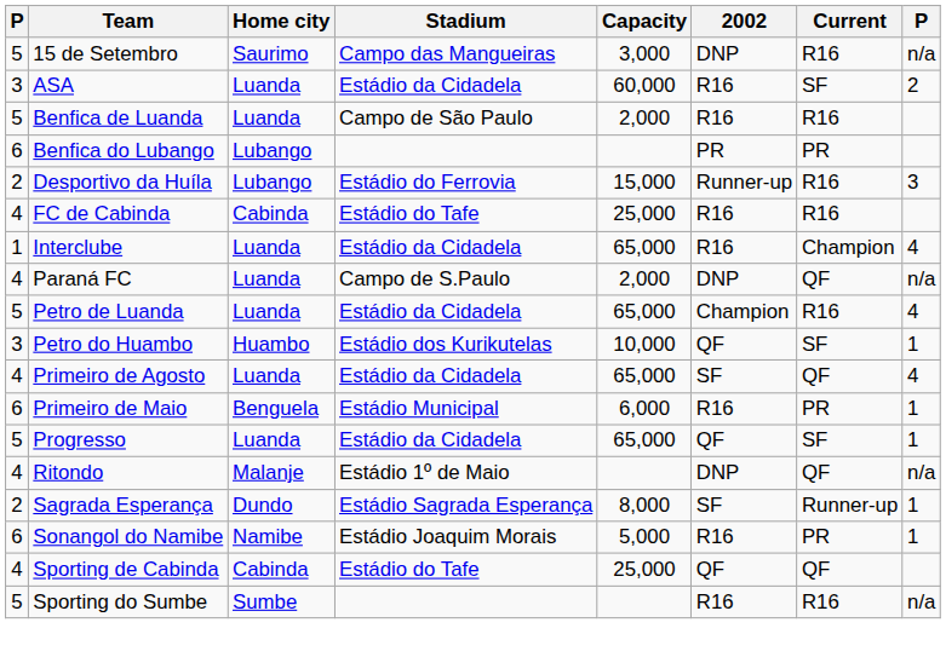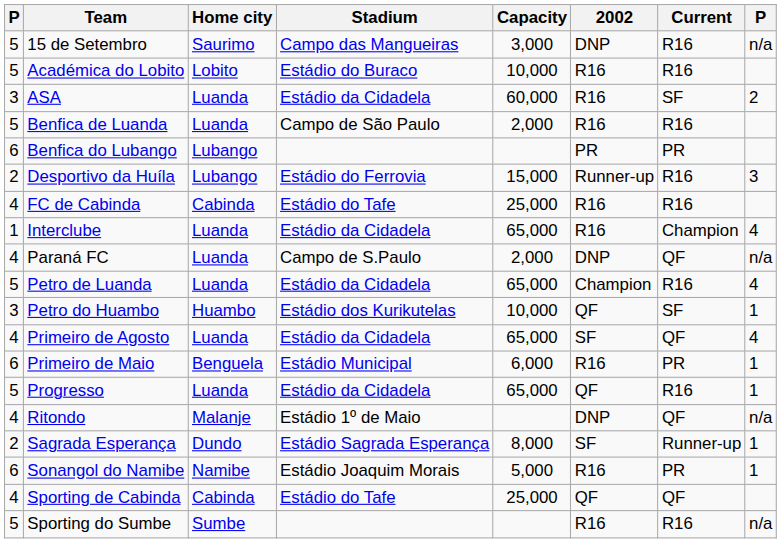+ row: 5 | Académica do Lobito | Lobito | Estádio do Buraco | 10,000 | R16 | R16
Progresso | Current: SF -> R16
